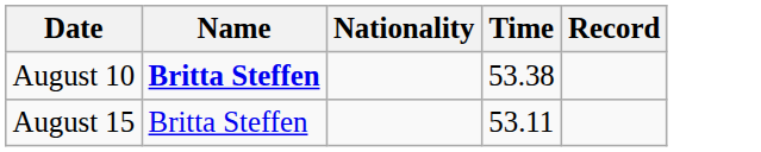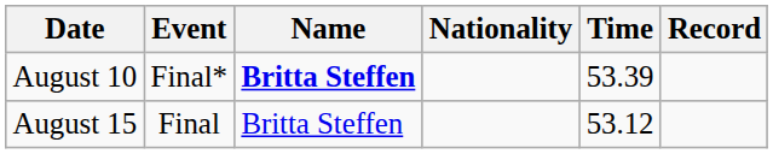+ column: Event | Final* | Final
August 10 | Time: 53.38 -> 53.39
August 15 | Time: 53.11 -> 53.12
